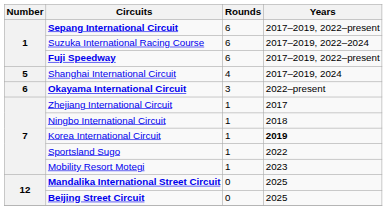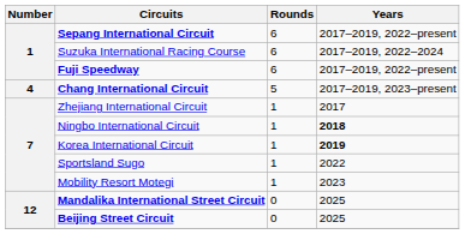+ row: 4 | Chang International Circuit | 5 | 2017–2019, 2023–present
- row: 5 | Shanghai International Circuit | 4 | 2017–2019, 2024
- row: 6 | Okayama International Circuit | 3 | 2022–present
Ningbo International Circuit | Years: normal -> bold
